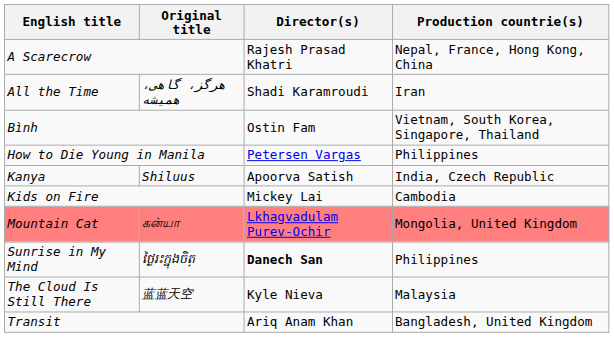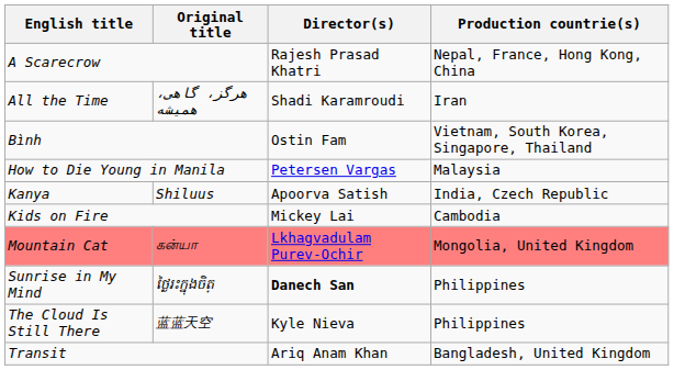How to Die Young in Manila | Production countrie(s): Philippines -> Malaysia
The Cloud Is Still There | Production countrie(s): Malaysia -> Philippines
